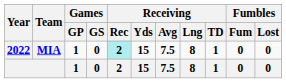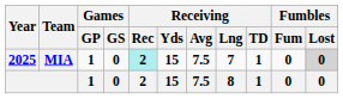MIA | Year: 2022 -> 2025
MIA | Receiving / Lng: 8 -> 7
MIA | Fumbles / Lost: no background -> lightgrey background
